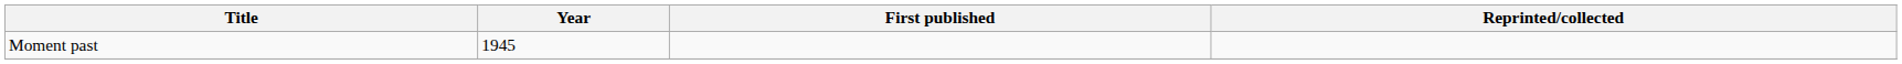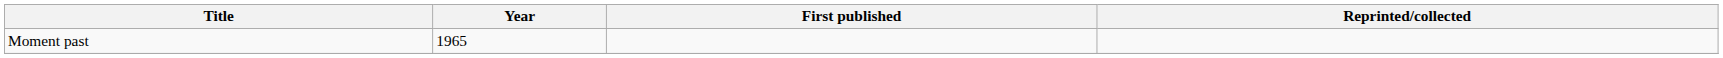Moment past | Year: 1945 -> 1965
